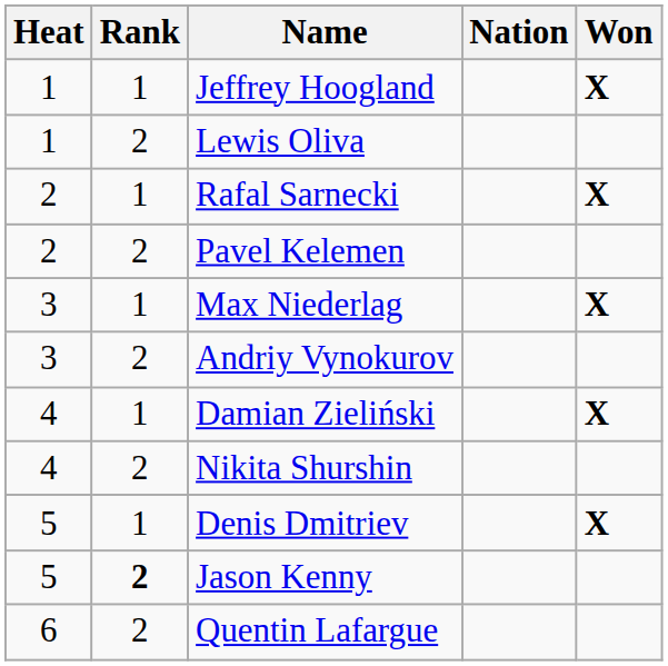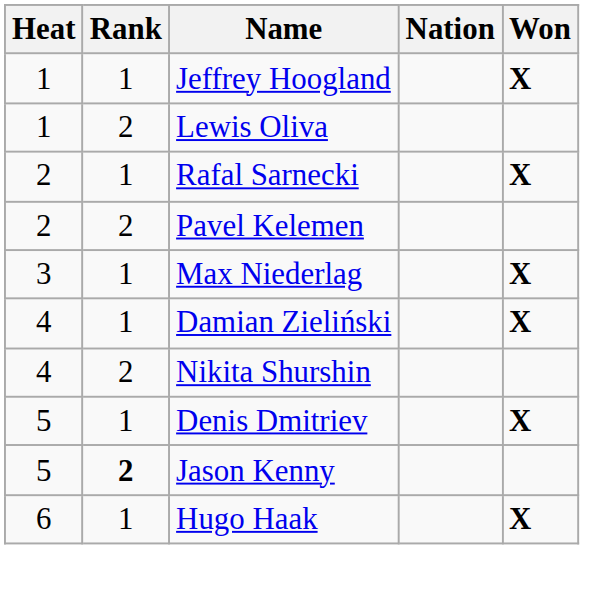- row: 3 | 2 | Andriy Vynokurov
+ row: 6 | 1 | Hugo Haak | X
- row: 6 | 2 | Quentin Lafargue
